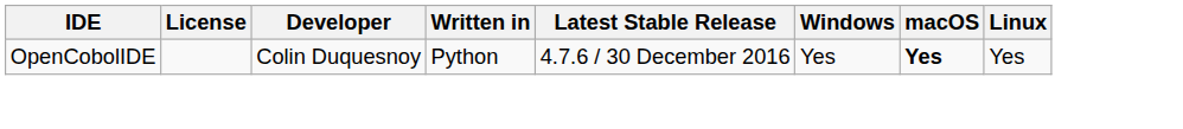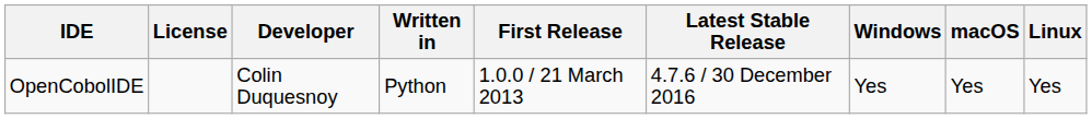+ column: First Release | 1.0.0 / 21 March 2013
OpenCobolIDE | macOS: bold -> normal
